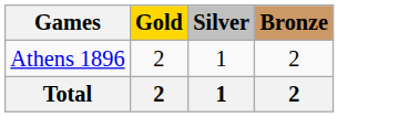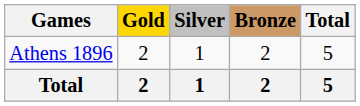+ column: Total | 5 | 5
